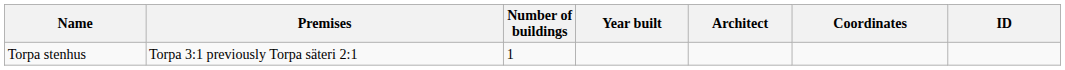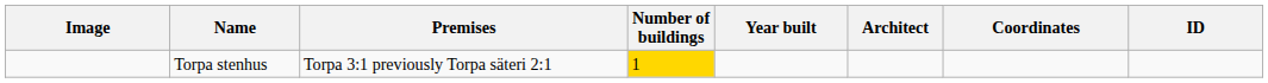+ column: Image
Torpa stenhus | Number of buildings: no background -> gold background
